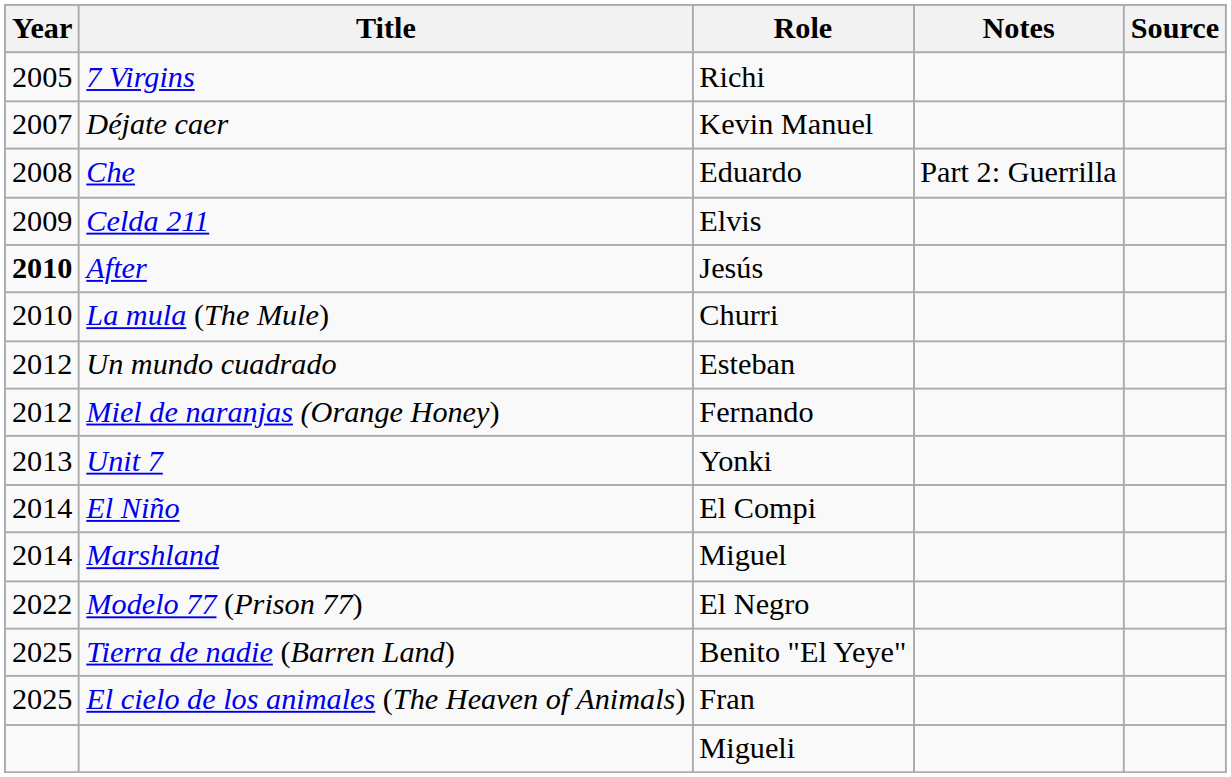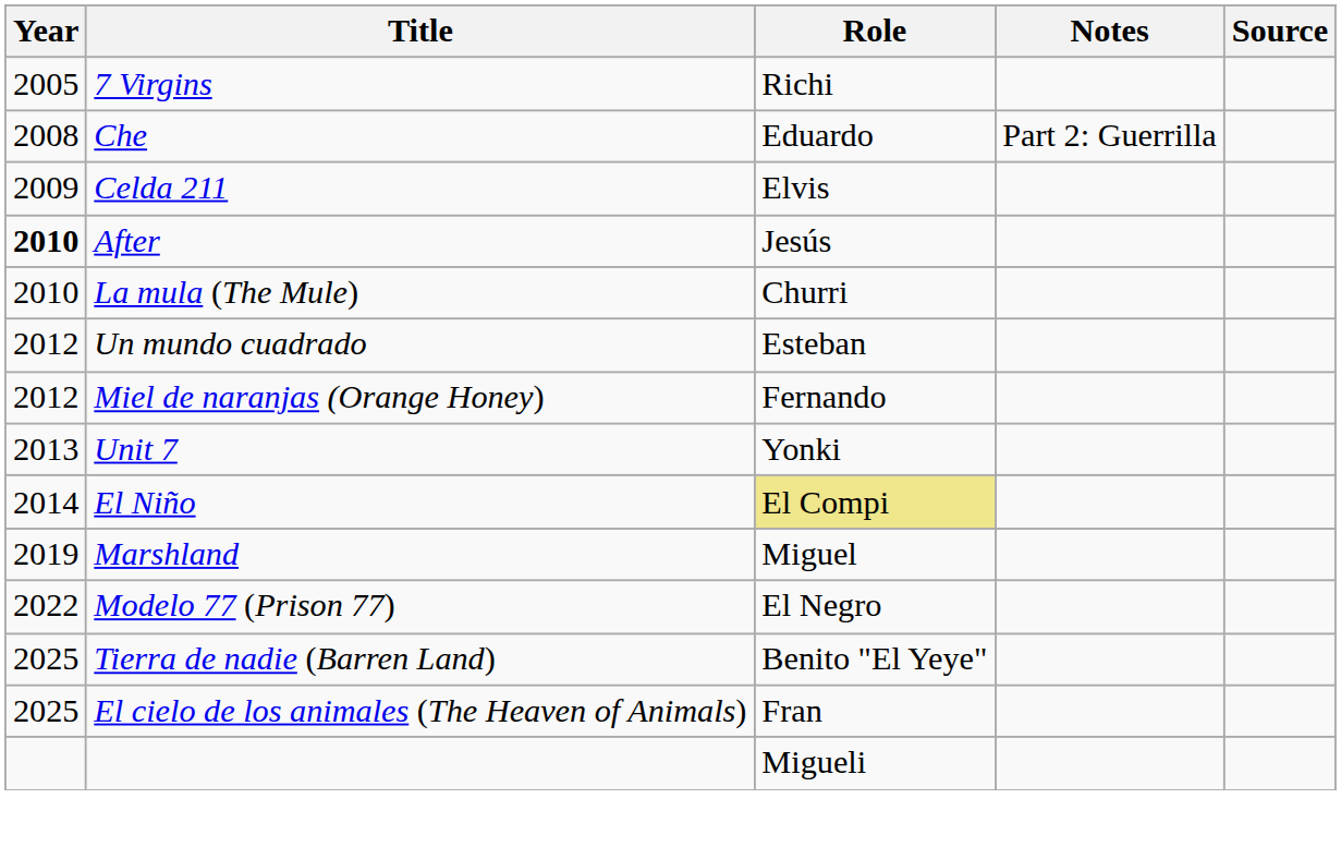- row: 2007 | Déjate caer | Kevin Manuel
El Niño | Role: no background -> khaki background
Marshland | Year: 2014 -> 2019
